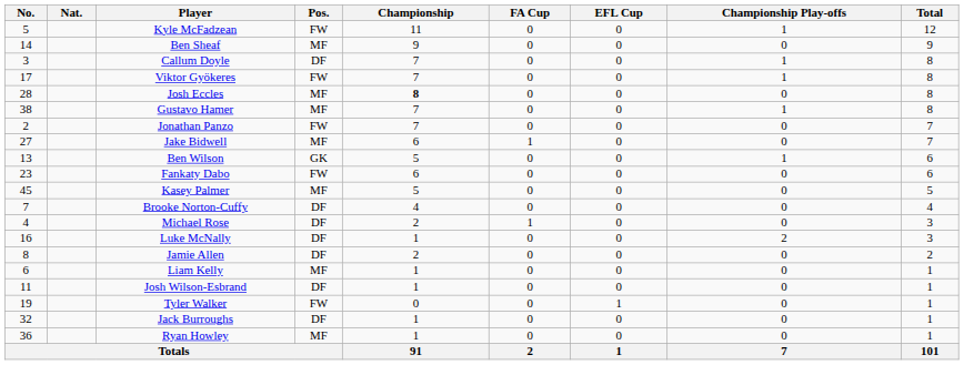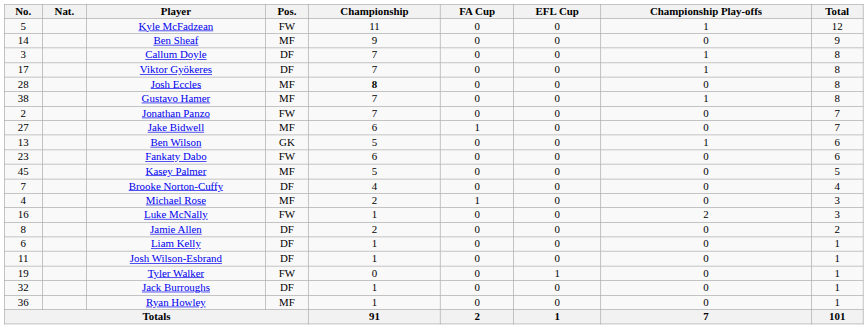Viktor Gyökeres | Pos.: FW -> DF
Michael Rose | Pos.: DF -> MF
Luke McNally | Pos.: DF -> FW
Liam Kelly | Pos.: MF -> DF
